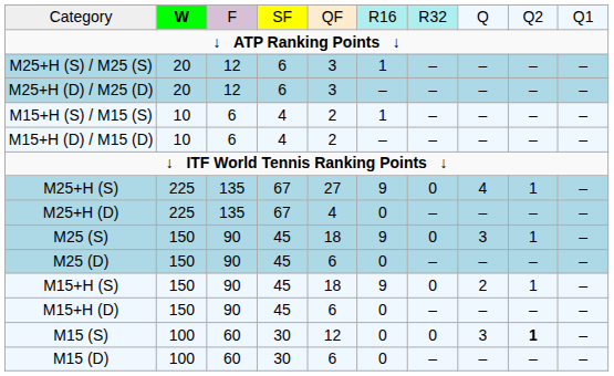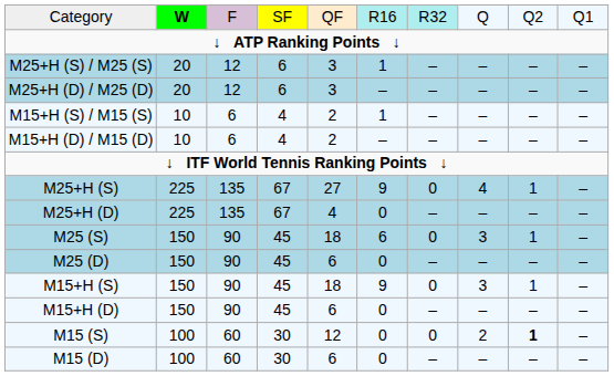M25 (S) | column 6: 9 -> 6
M15+H (S) | column 8: 2 -> 3
M15 (S) | column 8: 3 -> 2
